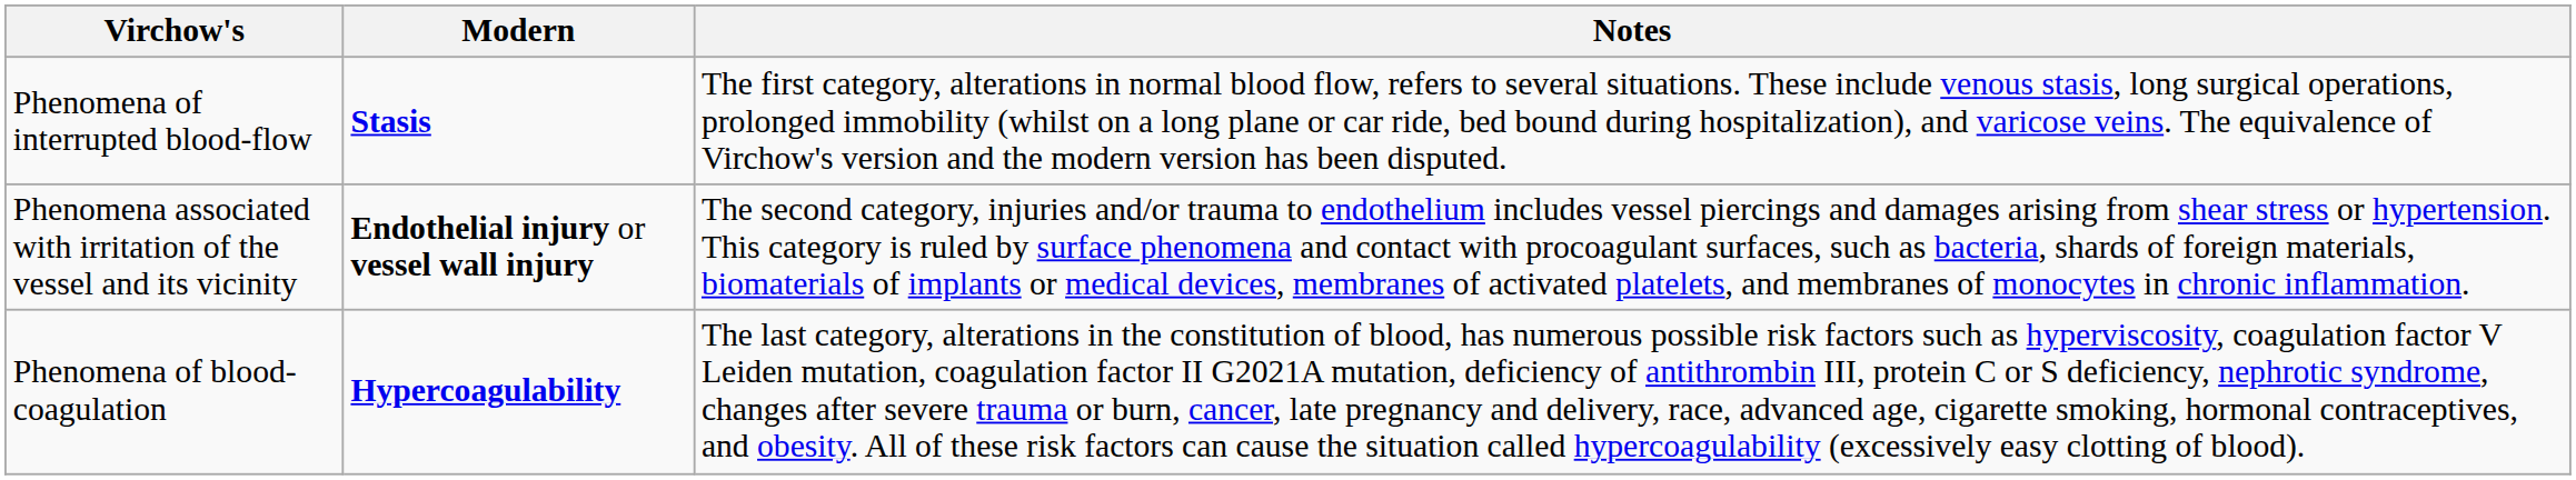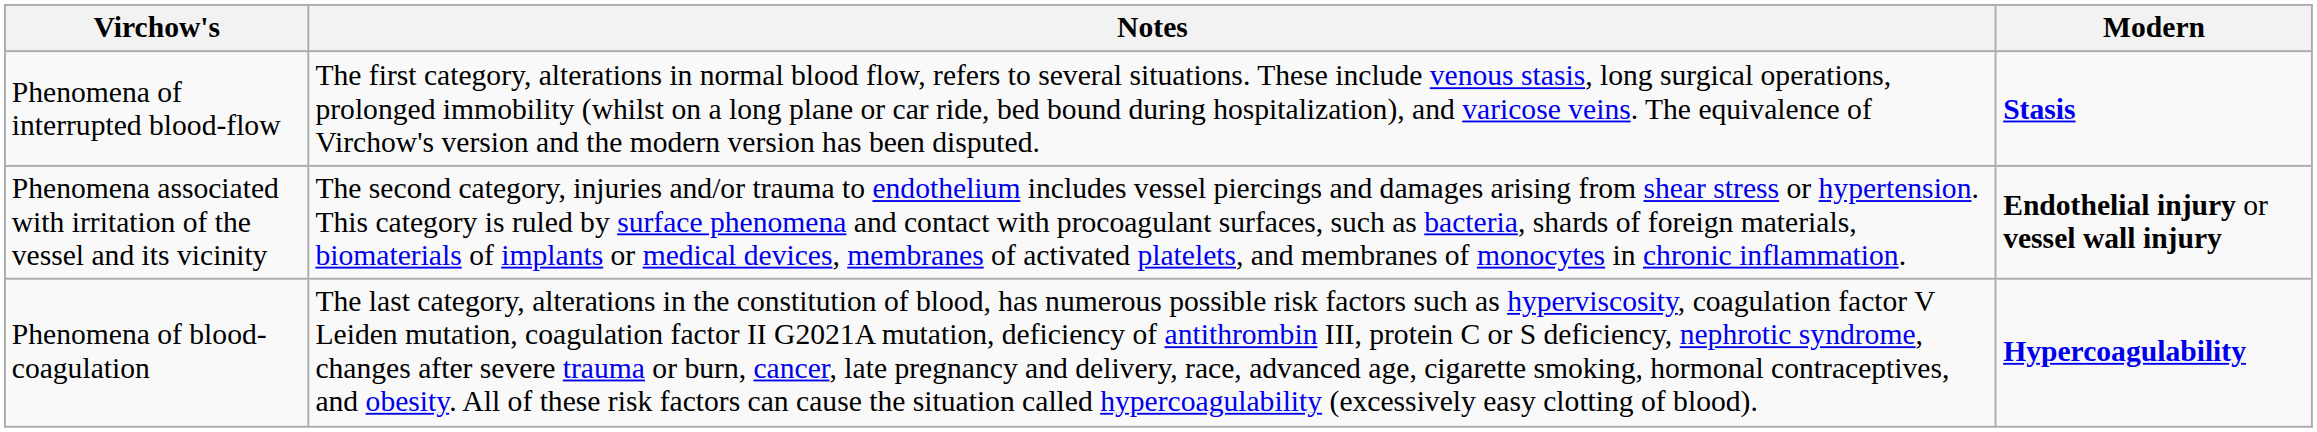columns swapped: Modern <-> Notes
